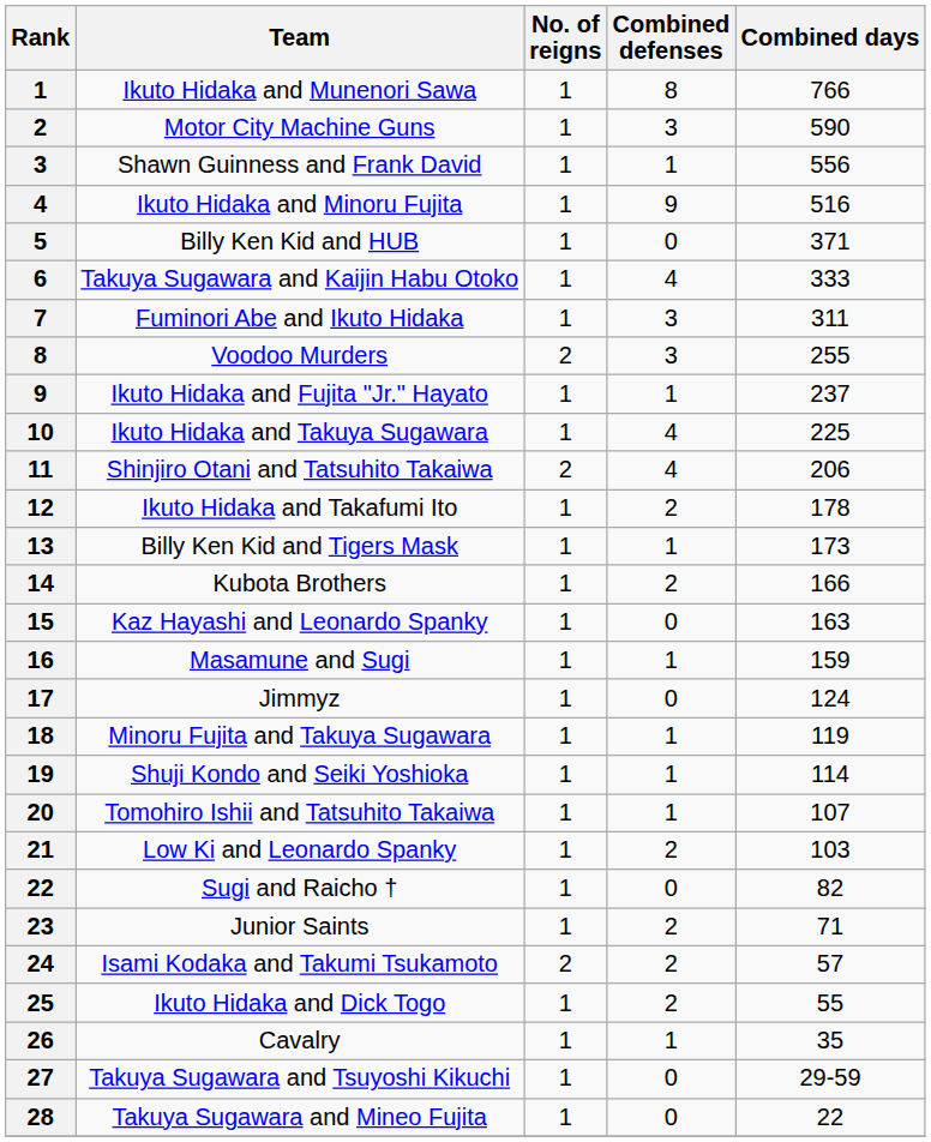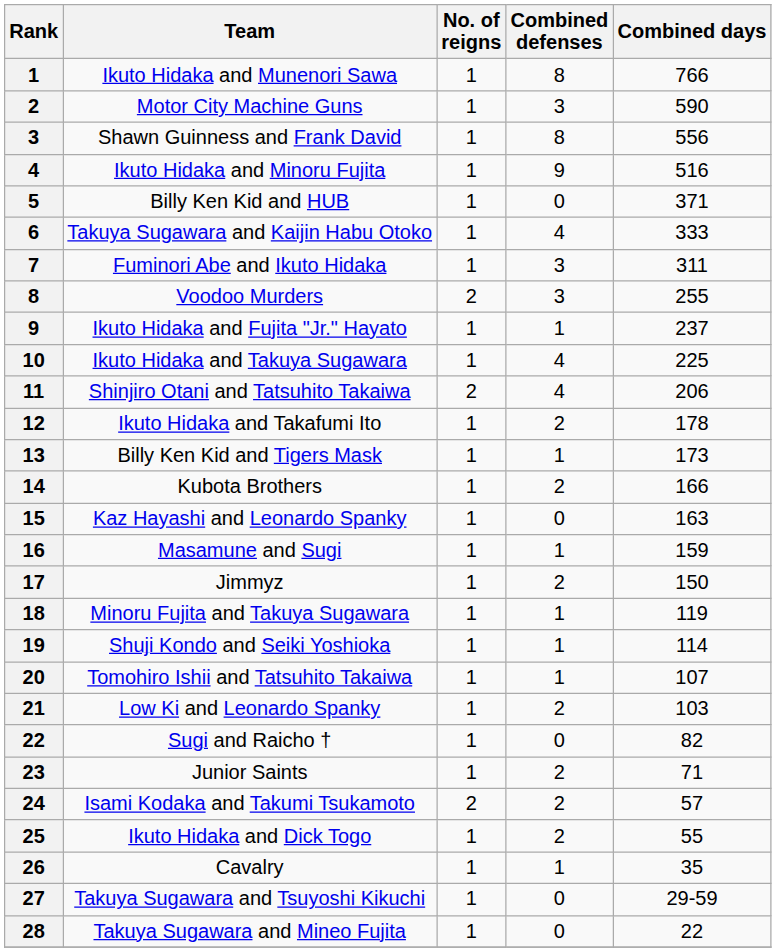Shawn Guinness and Frank David | Combined defenses: 1 -> 8
Jimmyz | Combined defenses: 0 -> 2
Jimmyz | Combined days: 124 -> 150
